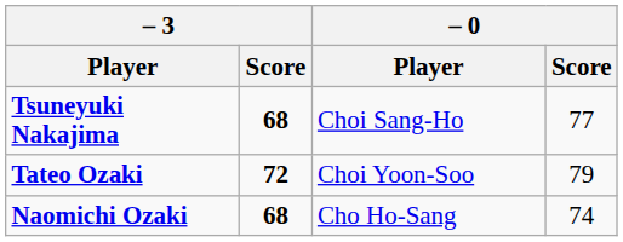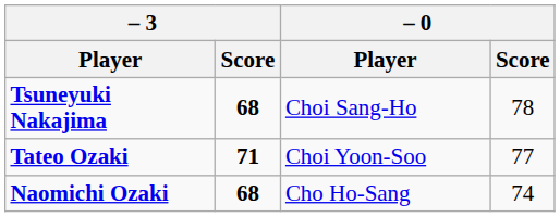Tsuneyuki Nakajima | – 0 / Score: 77 -> 78
Tateo Ozaki | – 3 / Score: 72 -> 71
Tateo Ozaki | – 0 / Score: 79 -> 77
